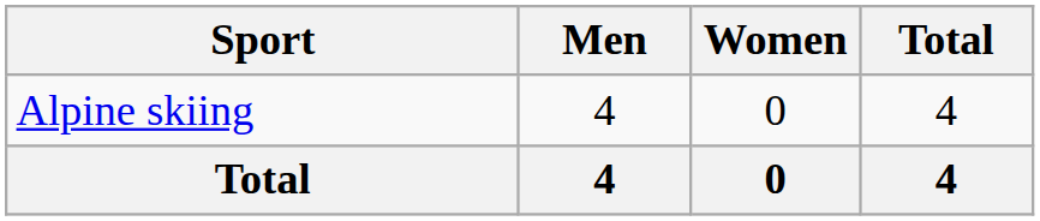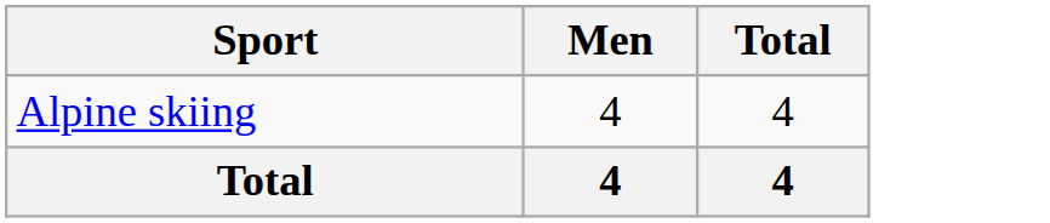- column: Women | 0 | 0
